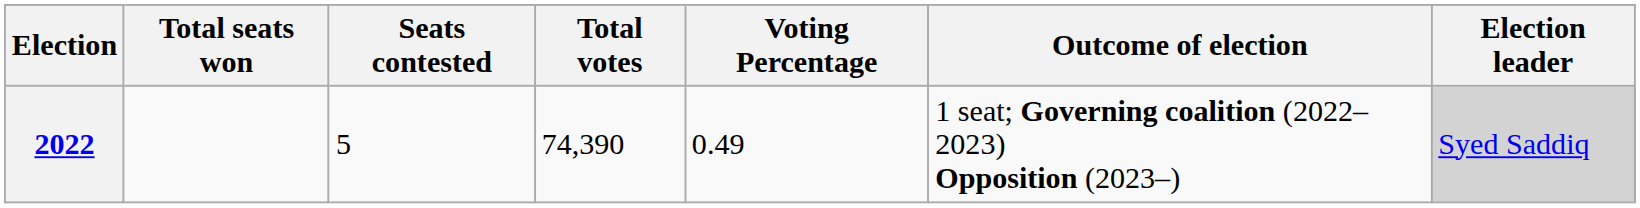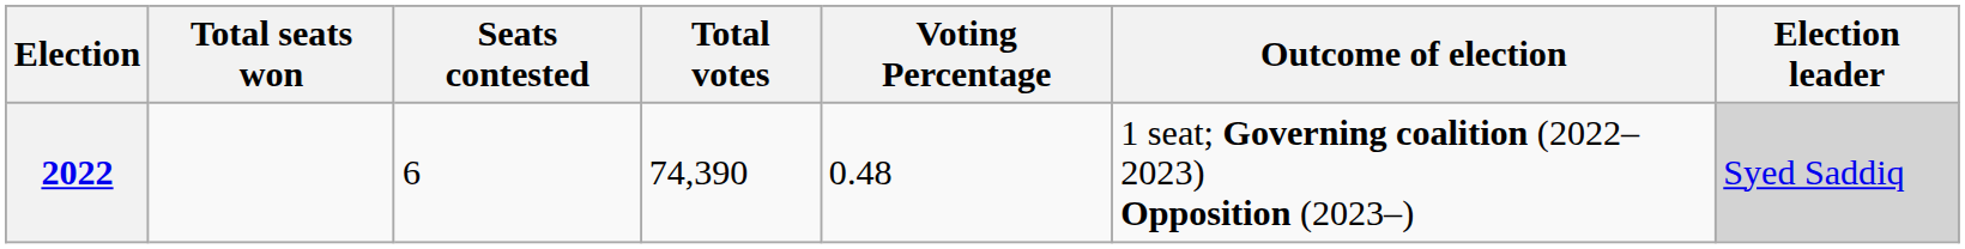2022 | Seats contested: 5 -> 6
2022 | Voting Percentage: 0.49 -> 0.48
